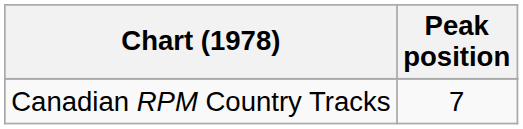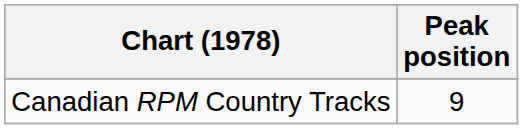Canadian RPM Country Tracks | Peak position: 7 -> 9
